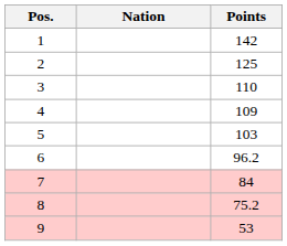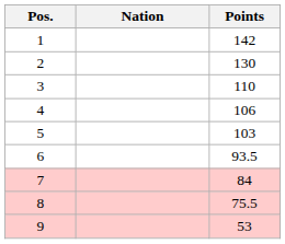2 | Points: 125 -> 130
4 | Points: 109 -> 106
6 | Points: 96.2 -> 93.5
8 | Points: 75.2 -> 75.5
